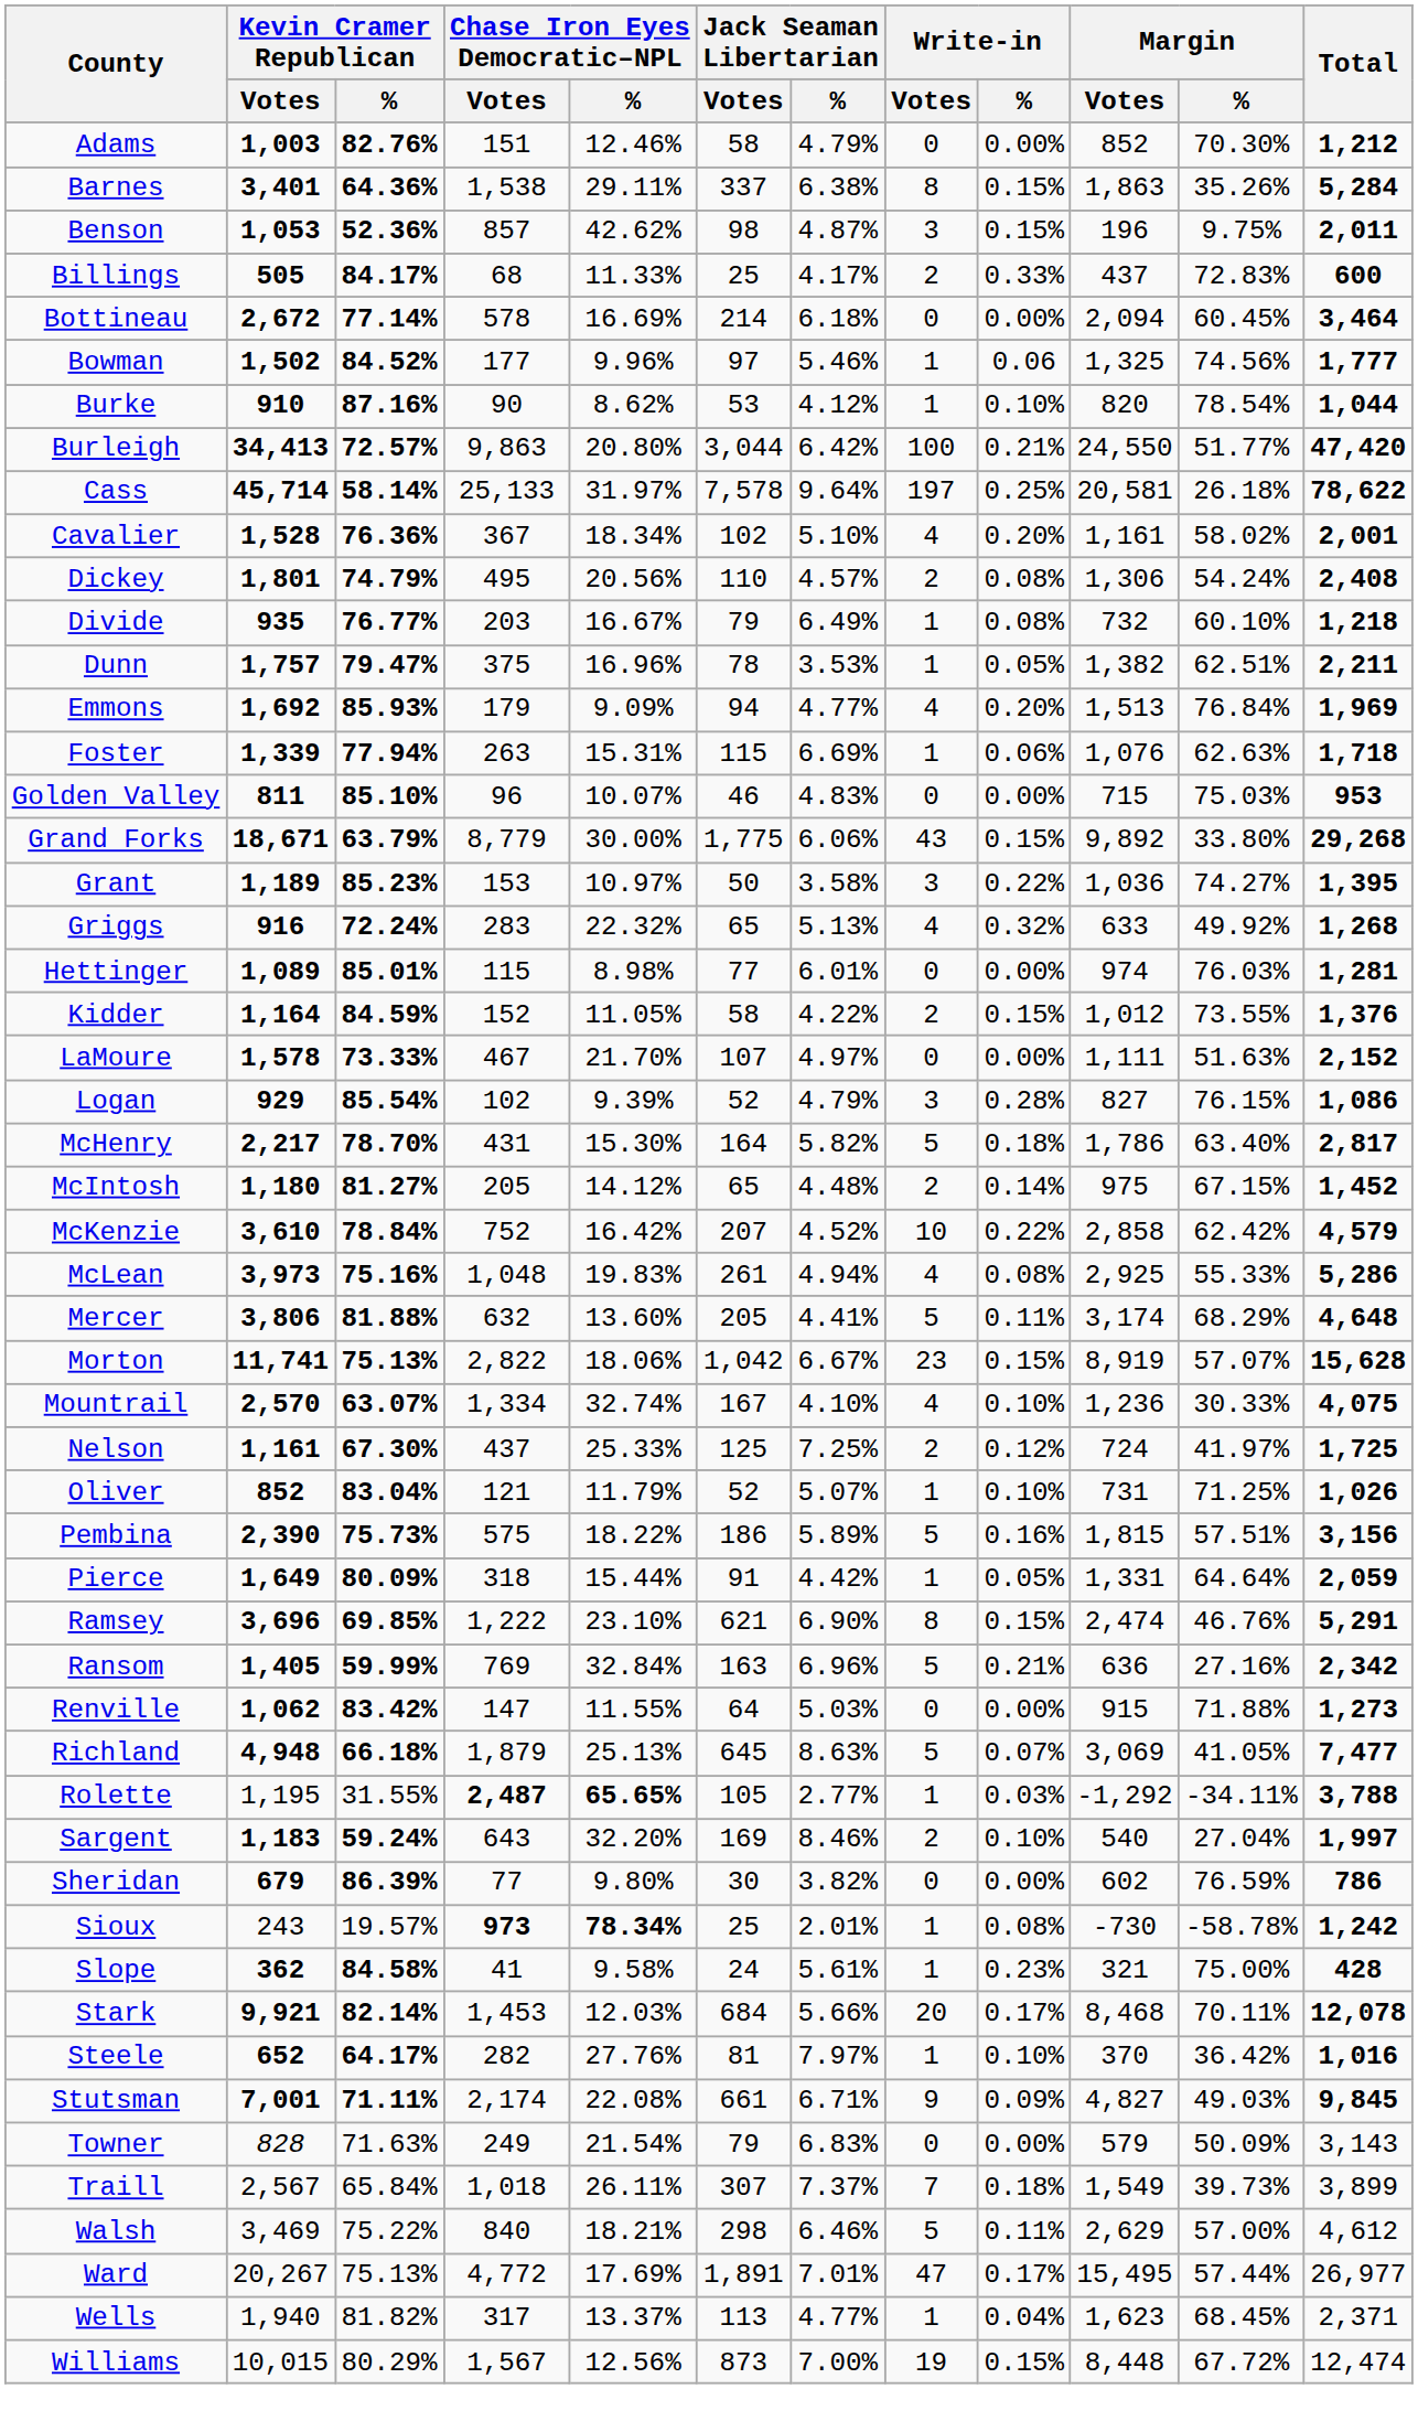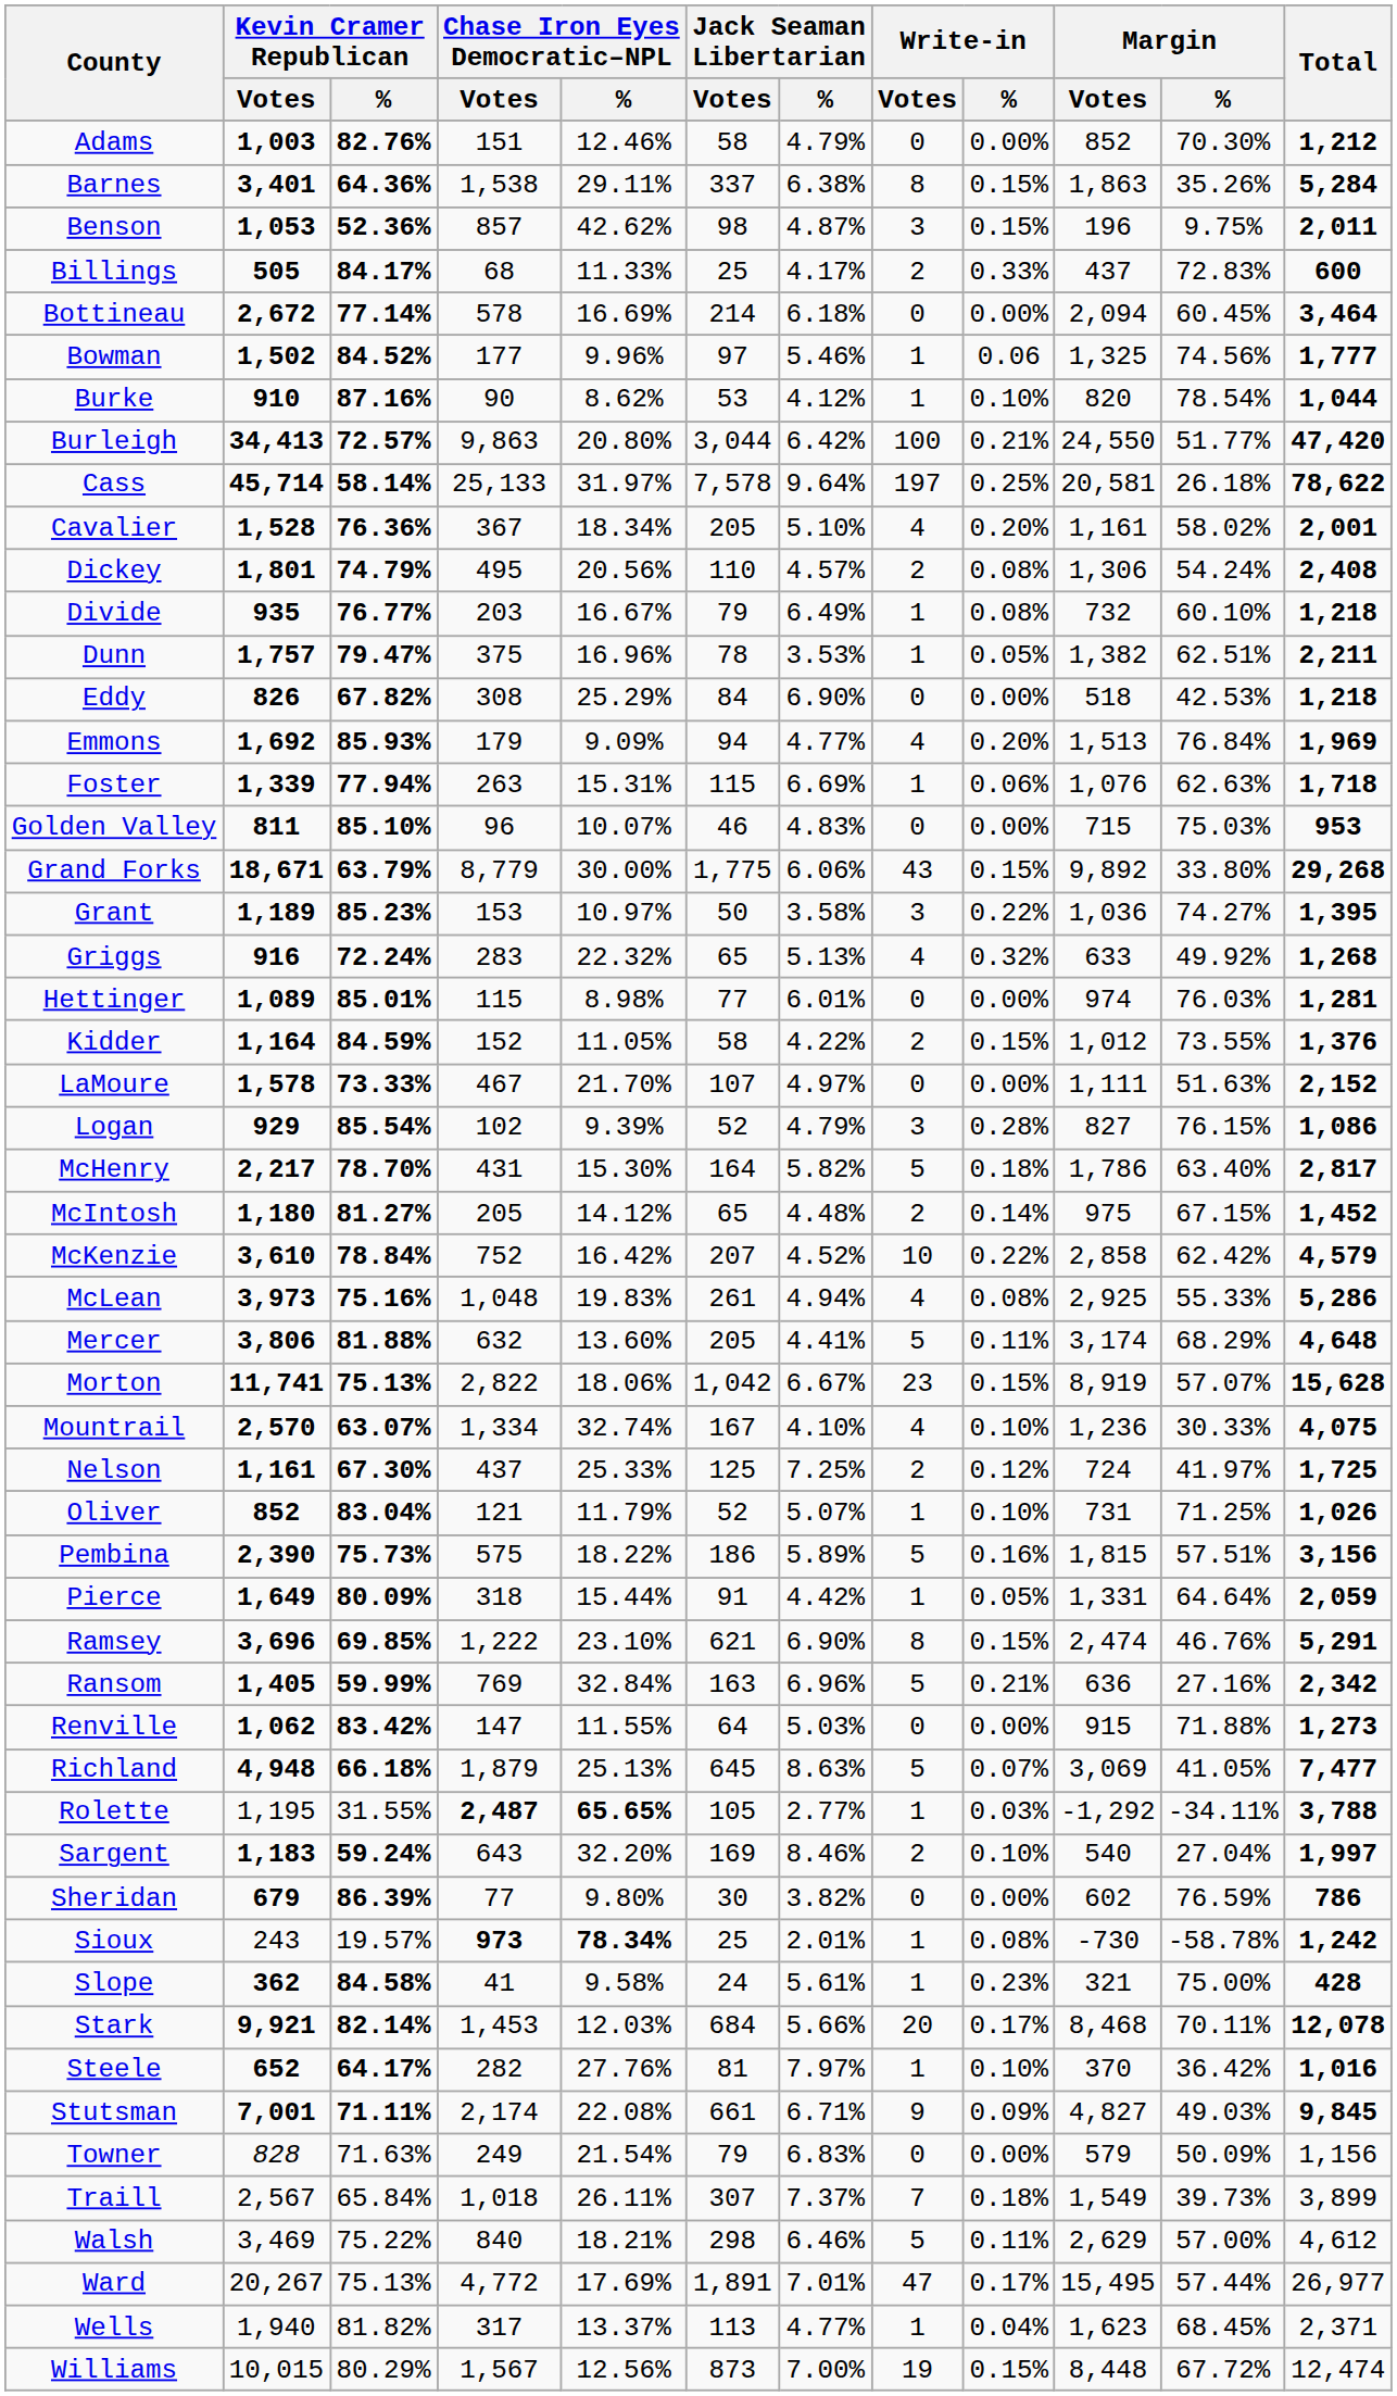Cavalier | Jack Seaman Libertarian / Votes: 102 -> 205
+ row: Eddy | 826 | 67.82% | 308 | 25.29% | 84 | 6.90% | 0 | 0.00% | 518 | 42.53% | 1,218
Towner | Total: 3,143 -> 1,156
